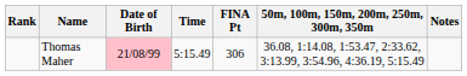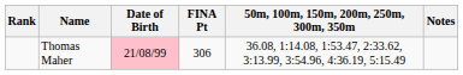- column: Time | 5:15.49
